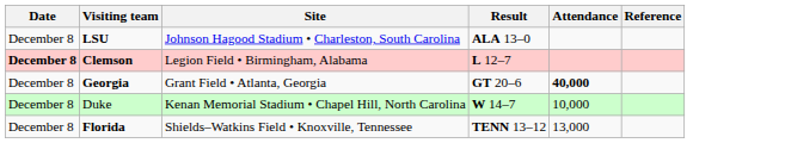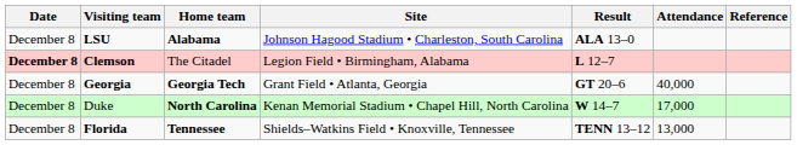+ column: Home team | Alabama | The Citadel | Georgia Tech | North Carolina | Tennessee
Georgia | Attendance: bold -> normal
Duke | Attendance: 10,000 -> 17,000
